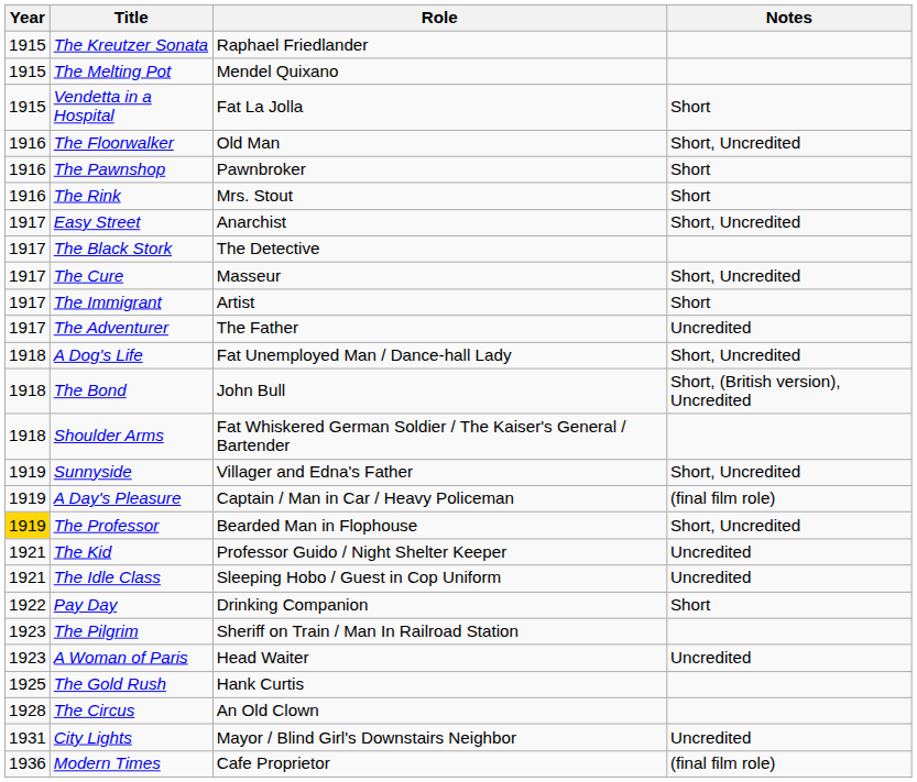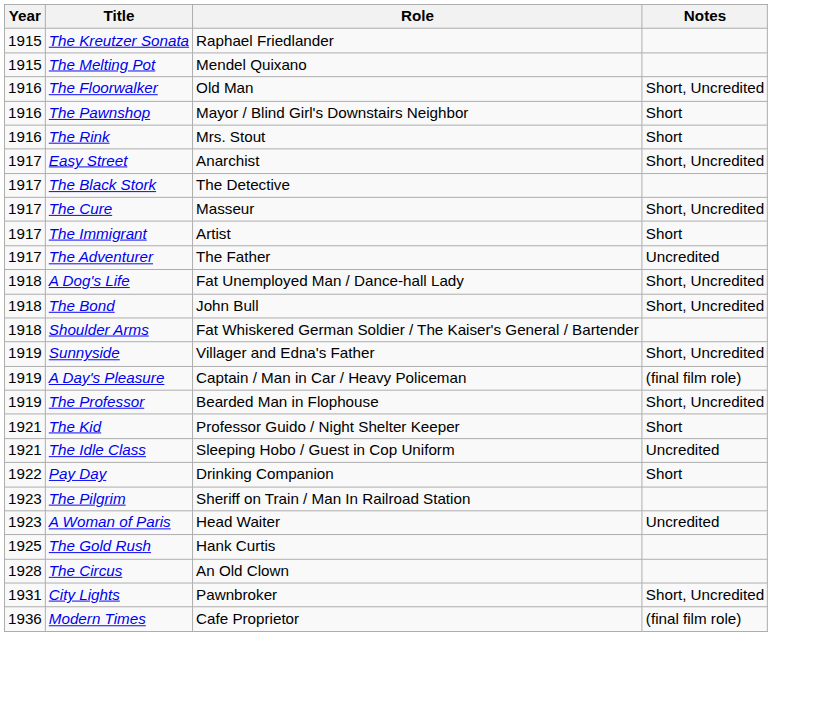- row: 1915 | Vendetta in a Hospital | Fat La Jolla | Short
The Pawnshop | Role: Pawnbroker -> Mayor / Blind Girl's Downstairs Neighbor
The Bond | Notes: Short, (British version), Uncredited -> Short, Uncredited
The Professor | Year: gold background -> no background
The Kid | Notes: Uncredited -> Short
City Lights | Role: Mayor / Blind Girl's Downstairs Neighbor -> Pawnbroker
City Lights | Notes: Uncredited -> Short, Uncredited
